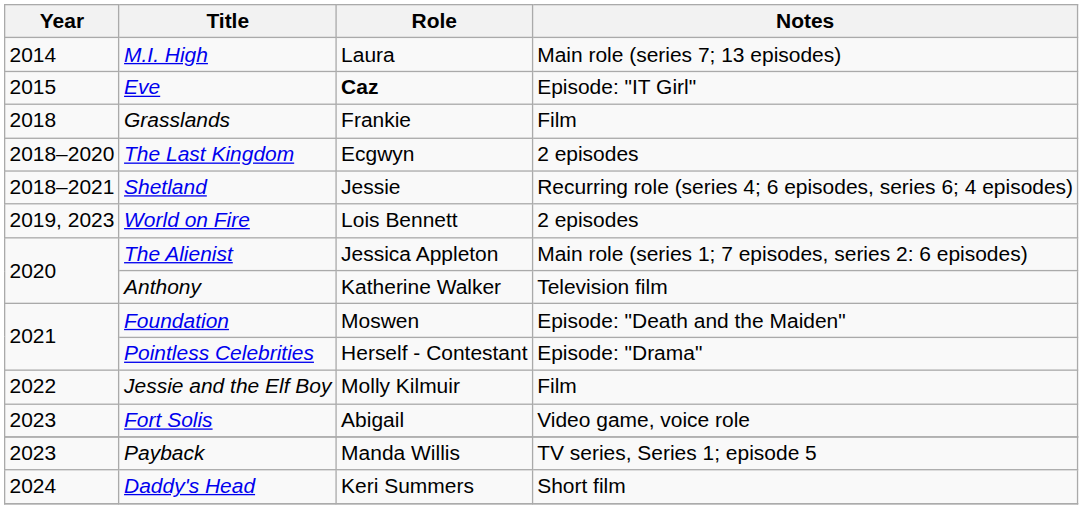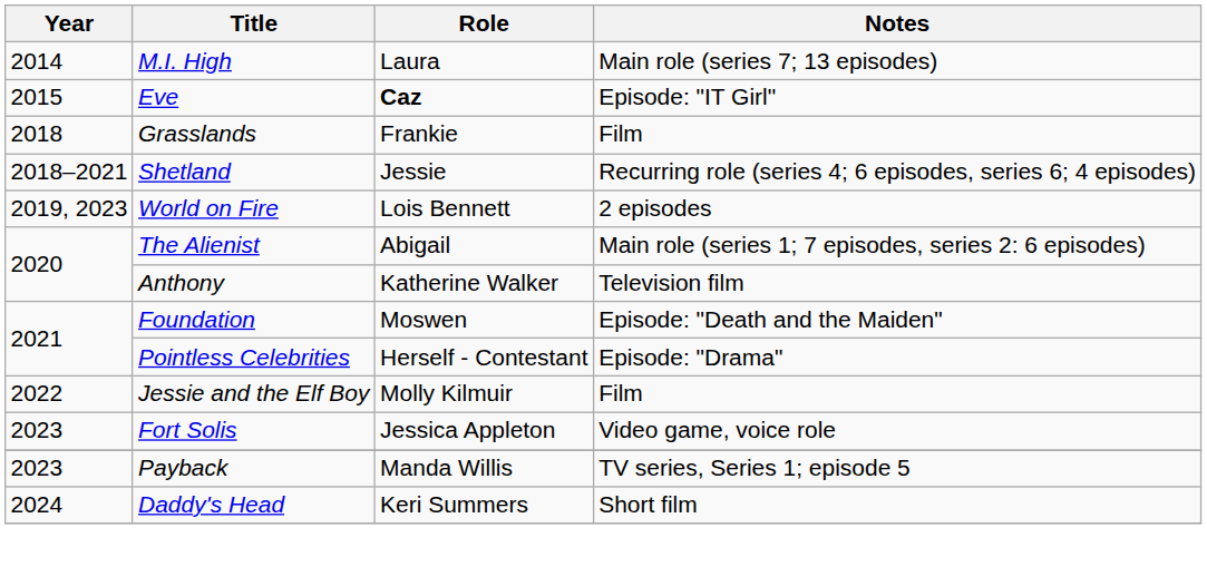- row: 2018–2020 | The Last Kingdom | Ecgwyn | 2 episodes
The Alienist | Role: Jessica Appleton -> Abigail
Fort Solis | Role: Abigail -> Jessica Appleton
